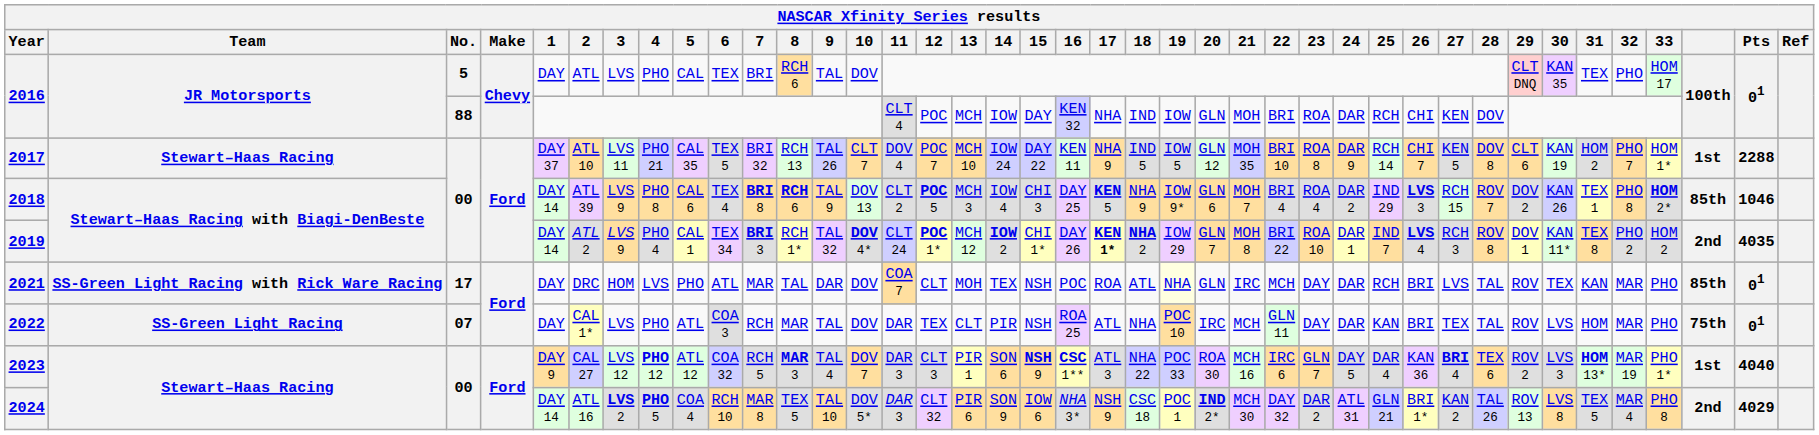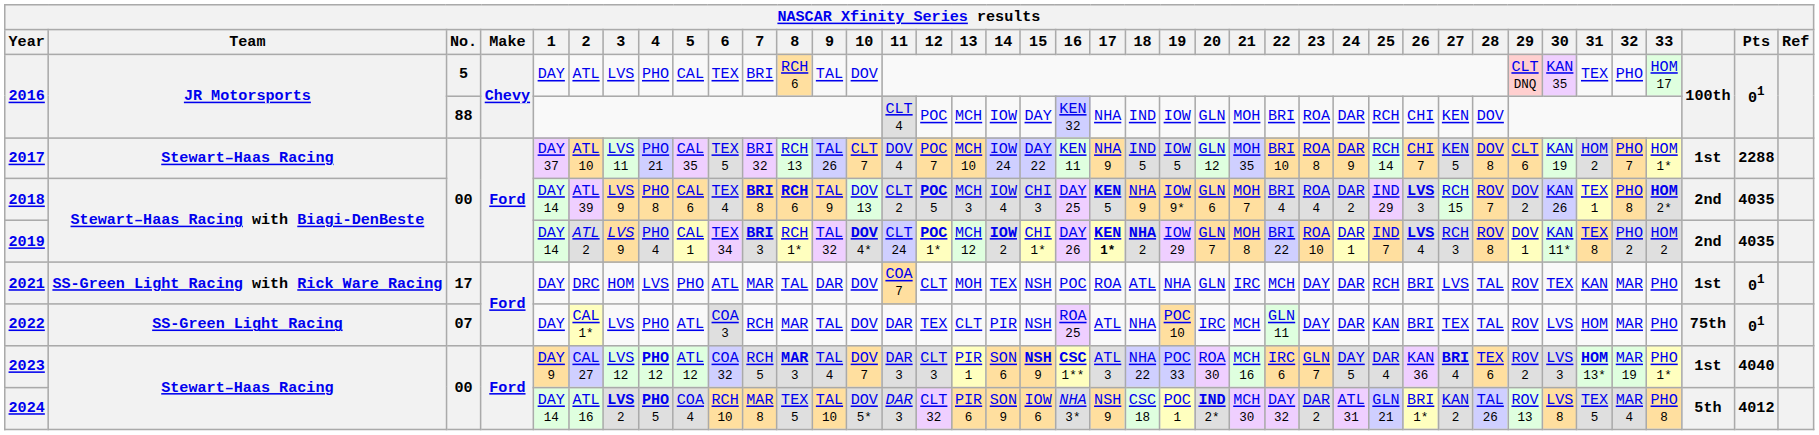2018 | column 38: 85th -> 2nd
2018 | Pts: 1046 -> 4035
2021 | 19: lightyellow background -> no background
2021 | column 38: 85th -> 1st
2024 | column 38: 2nd -> 5th
2024 | Pts: 4029 -> 4012
